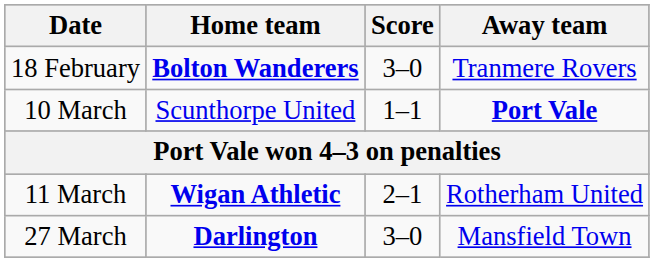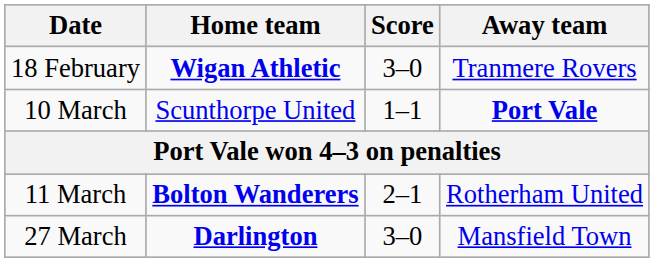18 February | Home team: Bolton Wanderers -> Wigan Athletic
11 March | Home team: Wigan Athletic -> Bolton Wanderers
